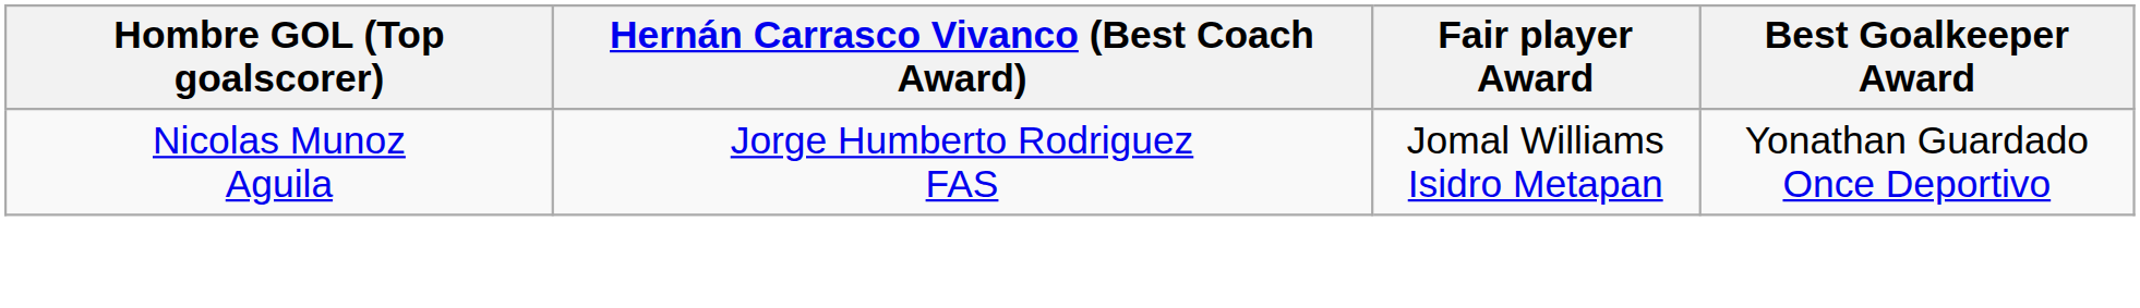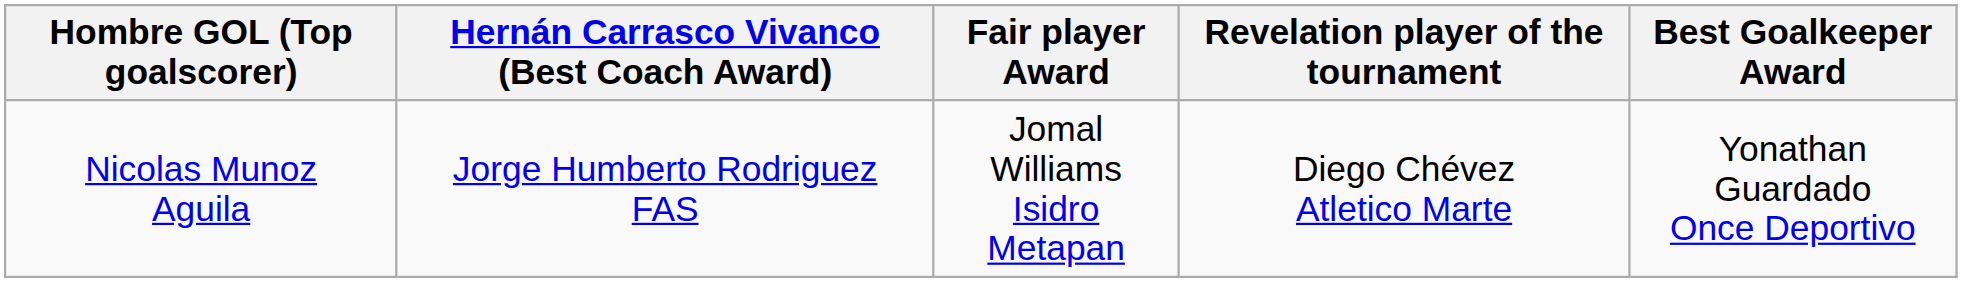+ column: Revelation player of the tournament | Diego Chévez Atletico Marte
